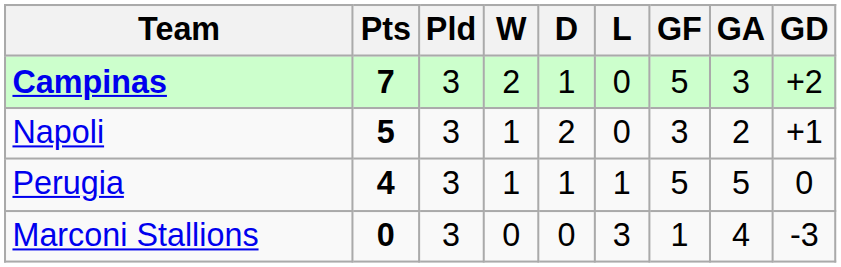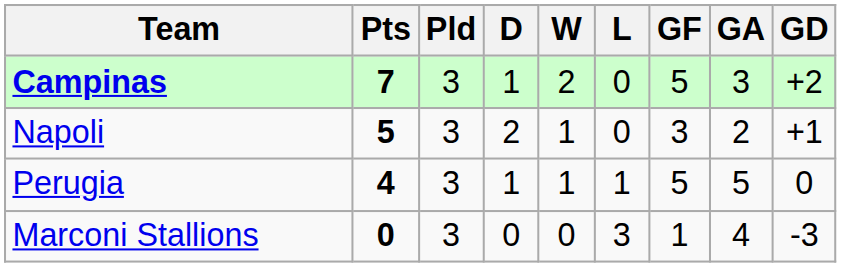columns swapped: W <-> D
